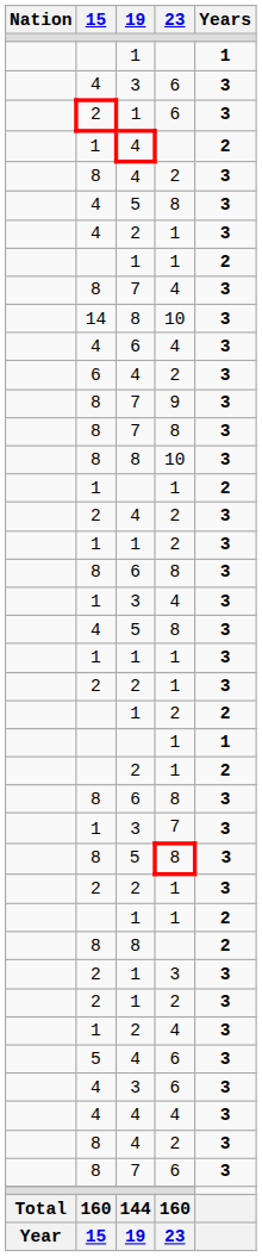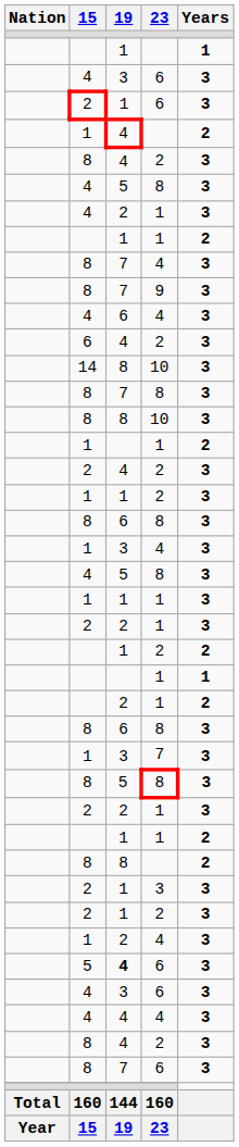rows swapped: 14 / 10 <-> 9
5 / 6 | 19: normal -> bold
